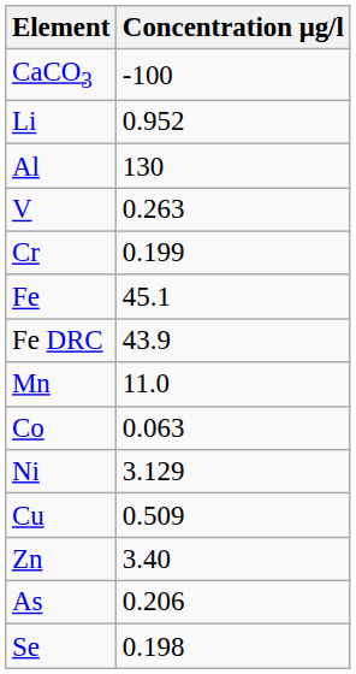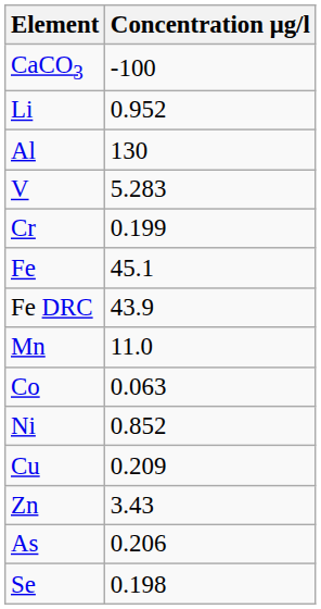V | Concentration μg/l: 0.263 -> 5.283
Ni | Concentration μg/l: 3.129 -> 0.852
Cu | Concentration μg/l: 0.509 -> 0.209
Zn | Concentration μg/l: 3.40 -> 3.43
